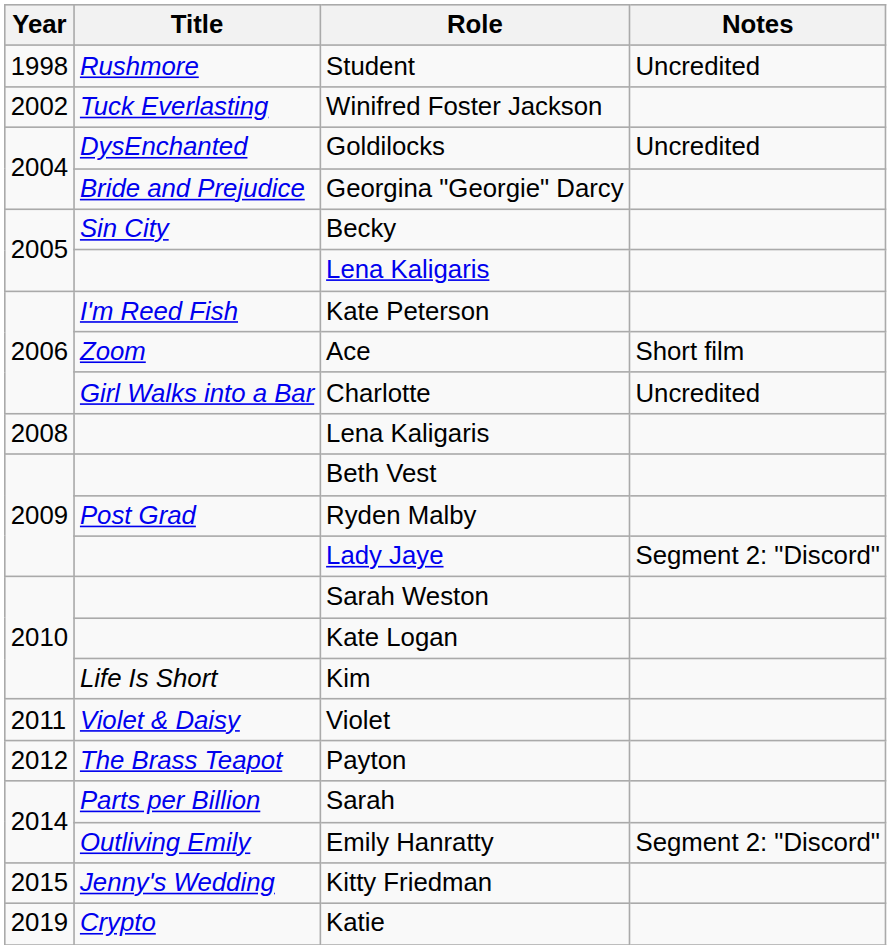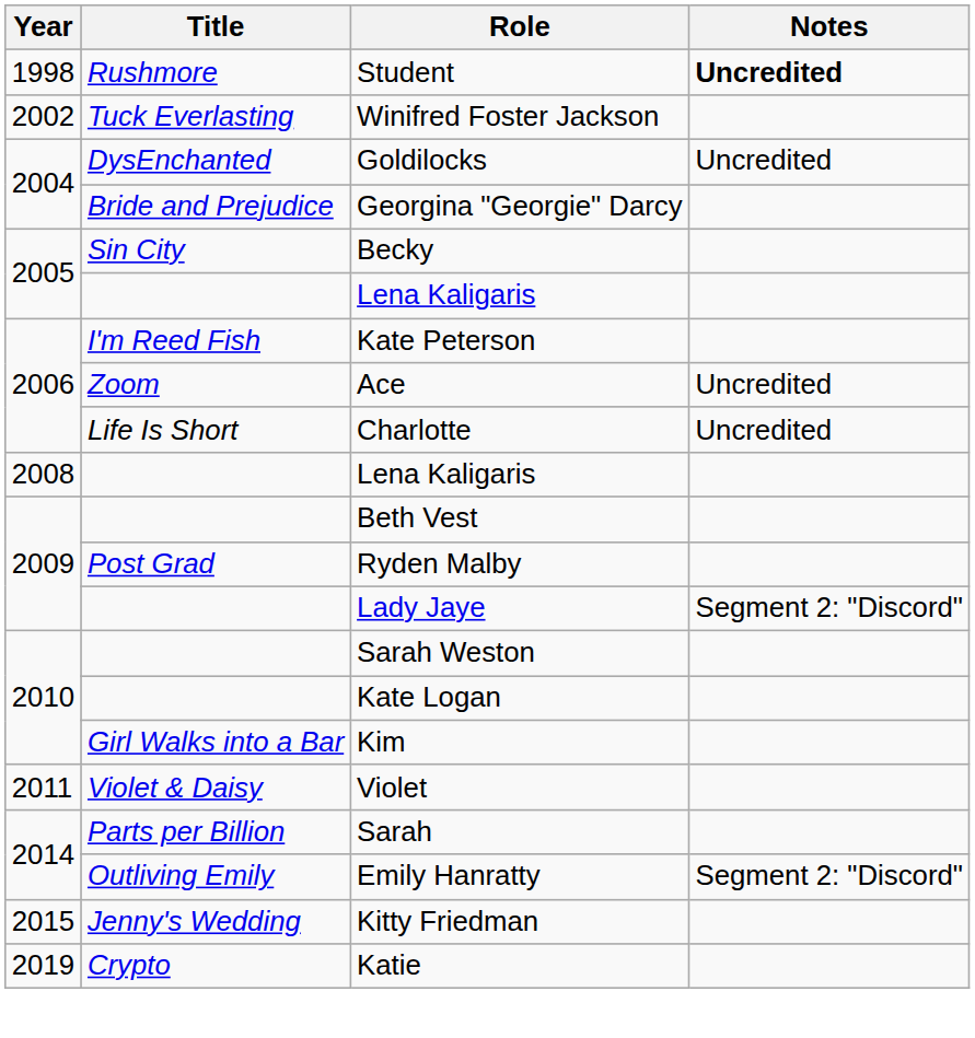Student | Notes: normal -> bold
Ace | Notes: Short film -> Uncredited
Charlotte | Title: Girl Walks into a Bar -> Life Is Short
Kim | Title: Life Is Short -> Girl Walks into a Bar
- row: 2012 | The Brass Teapot | Payton
